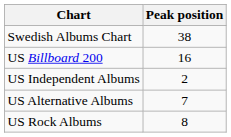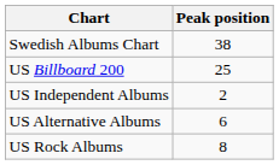US Billboard 200 | Peak position: 16 -> 25
US Alternative Albums | Peak position: 7 -> 6
